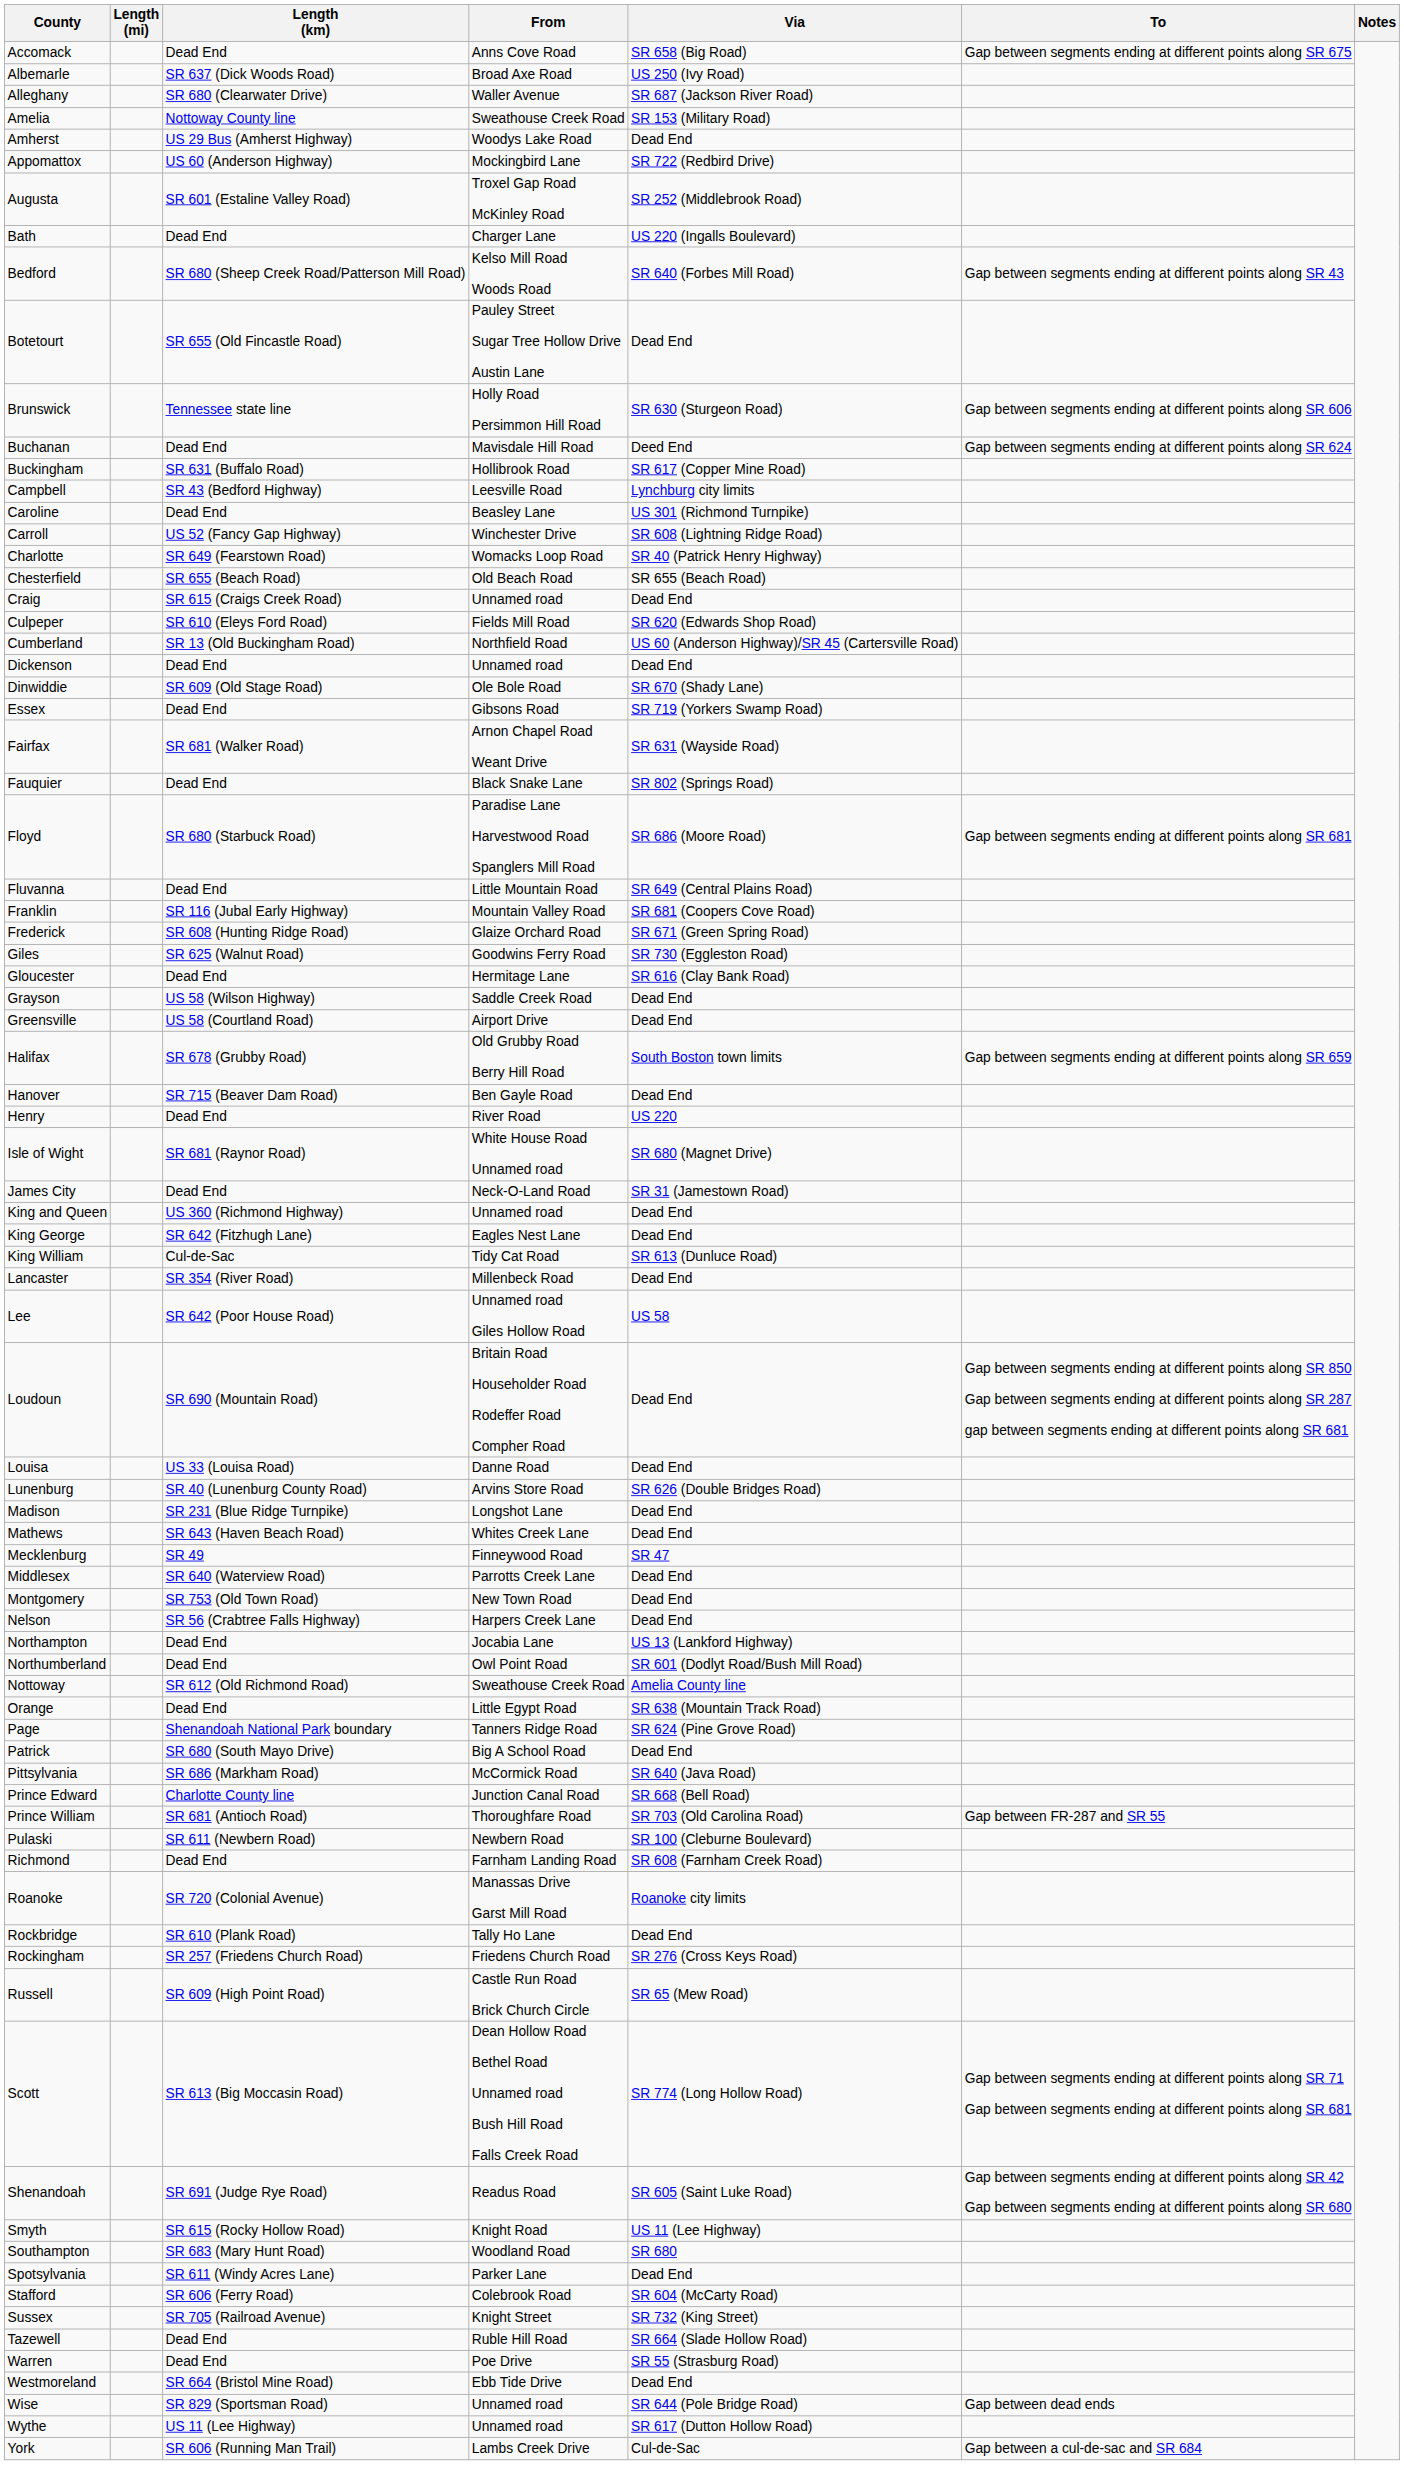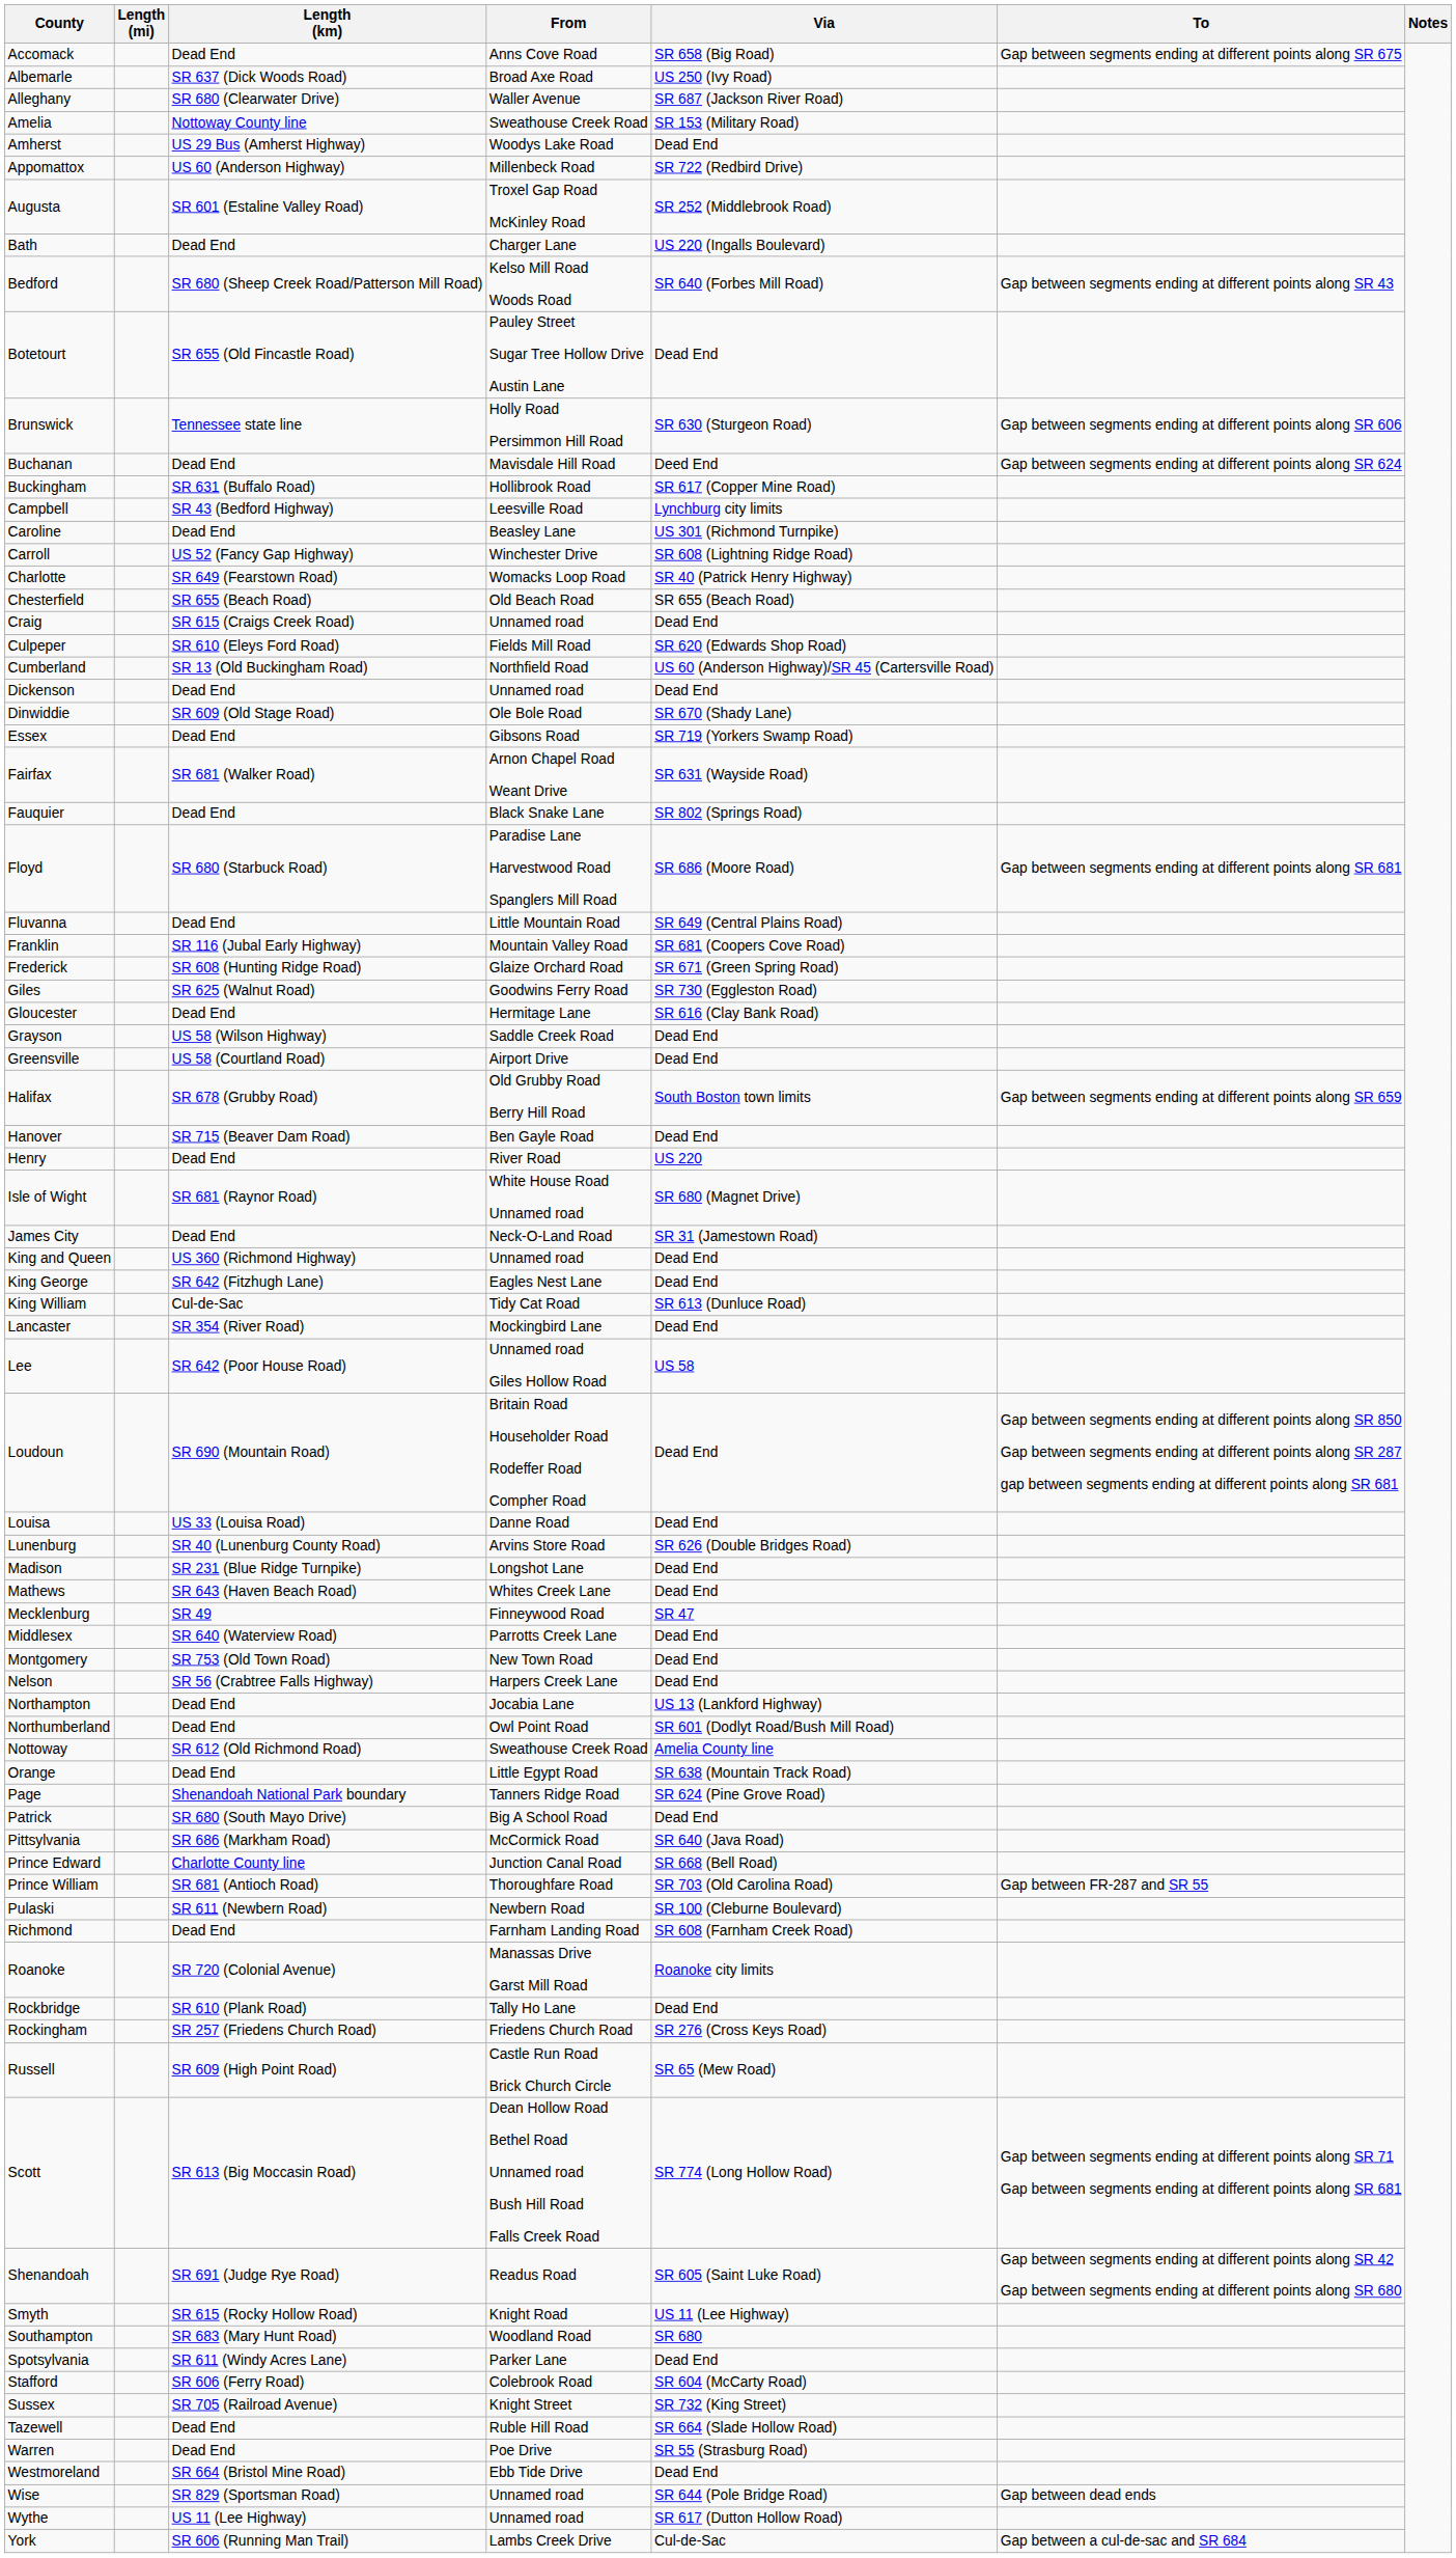Appomattox | From: Mockingbird Lane -> Millenbeck Road
Lancaster | From: Millenbeck Road -> Mockingbird Lane
